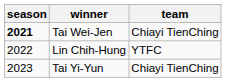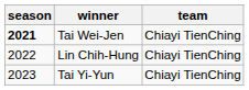Lin Chih-Hung | team: YTFC -> Chiayi TienChing
